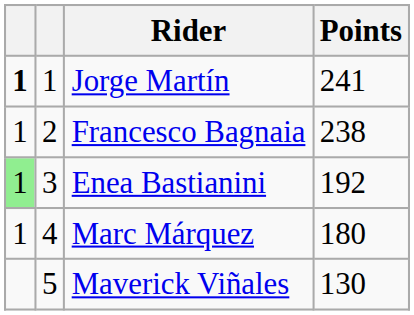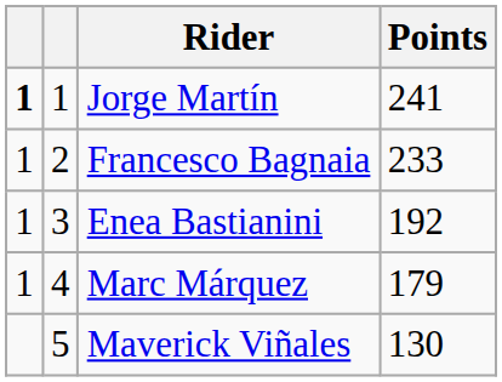Francesco Bagnaia | Points: 238 -> 233
Enea Bastianini | column 1: lightgreen background -> no background
Marc Márquez | Points: 180 -> 179
